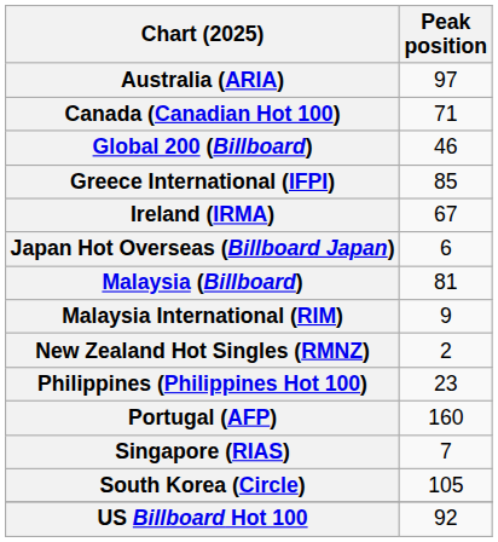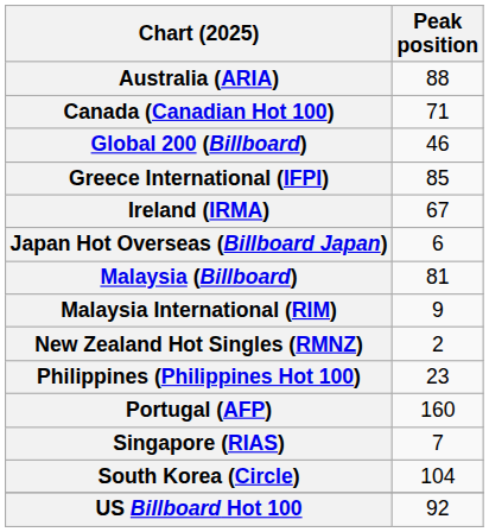Australia (ARIA) | Peak position: 97 -> 88
South Korea (Circle) | Peak position: 105 -> 104
